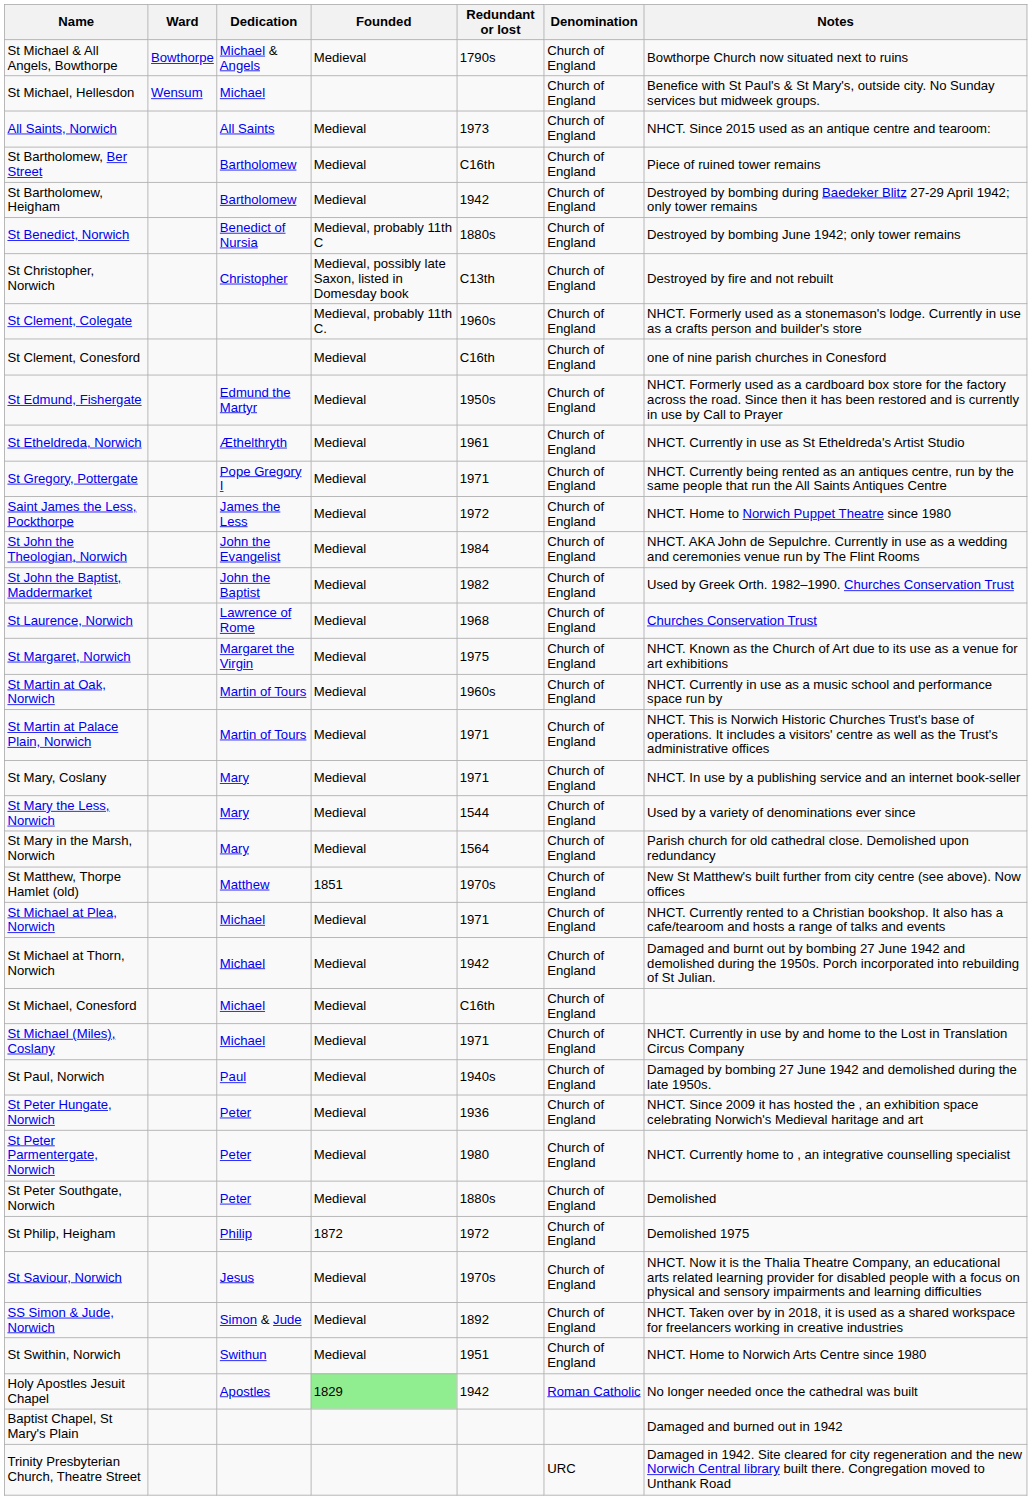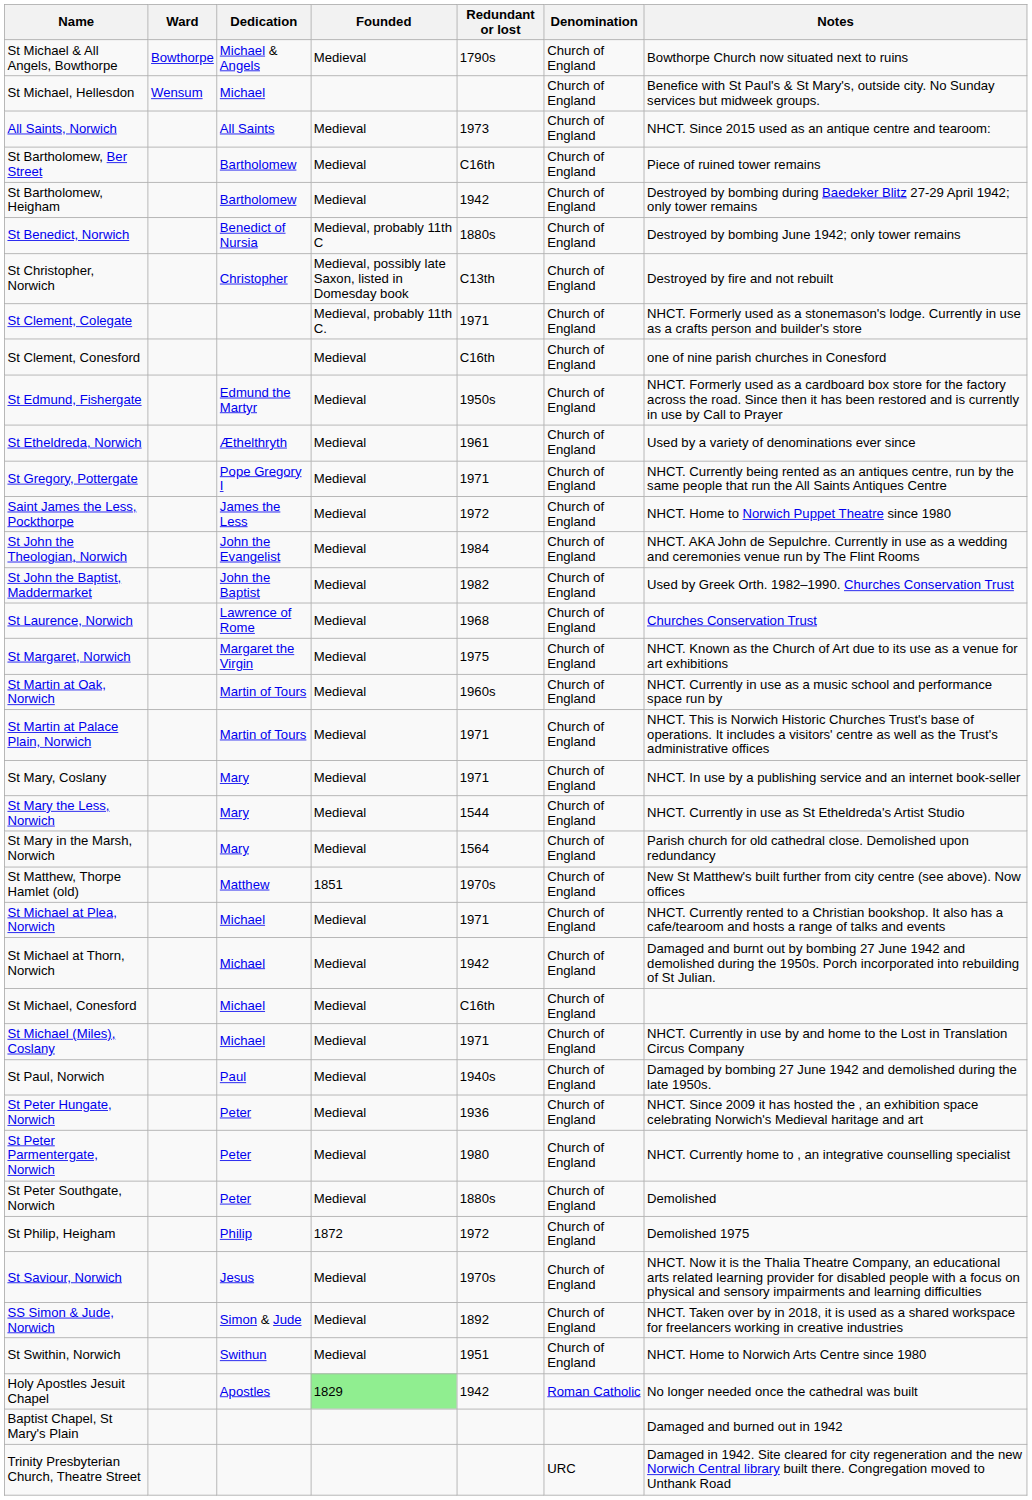St Clement, Colegate | Redundant or lost: 1960s -> 1971
St Etheldreda, Norwich | Notes: NHCT. Currently in use as St Etheldreda's Artist Studio -> Used by a variety of denominations ever since
St Mary the Less, Norwich | Notes: Used by a variety of denominations ever since -> NHCT. Currently in use as St Etheldreda's Artist Studio
